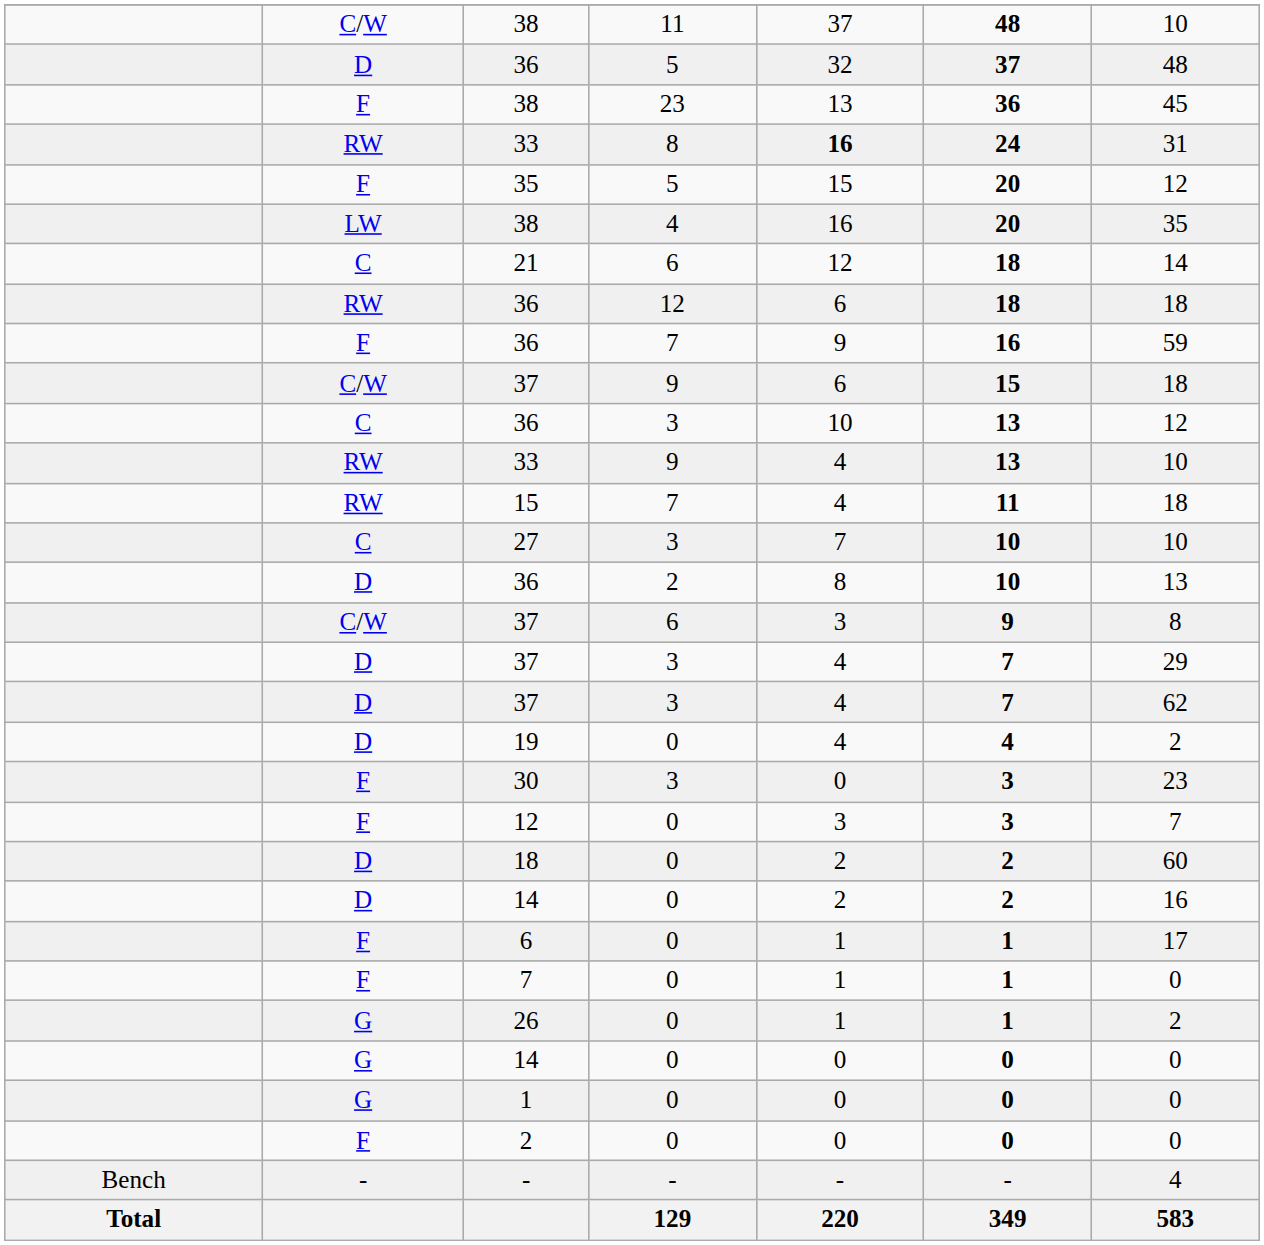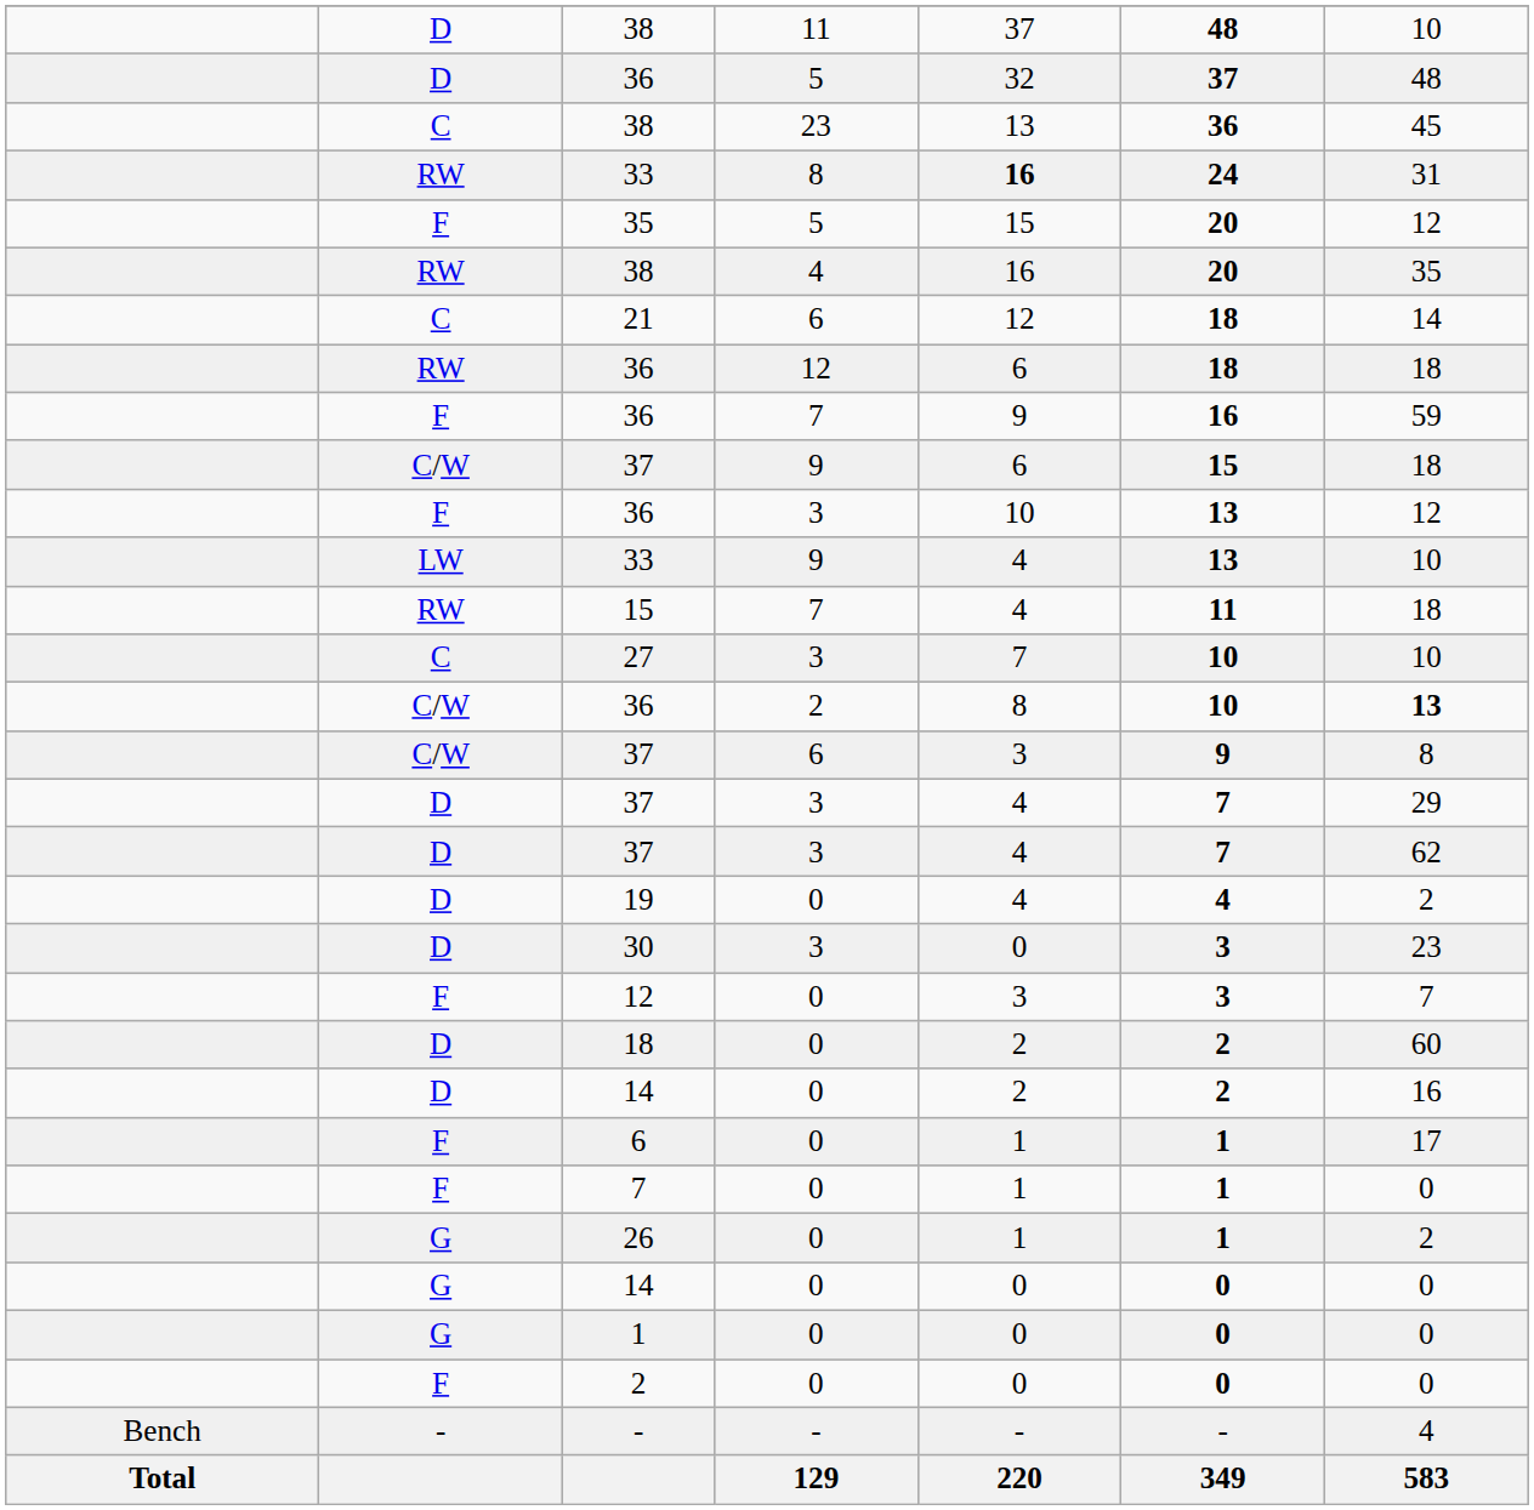38 / 11 | column 2: C/W -> D
38 / 23 | column 2: F -> C
38 / 4 | column 2: LW -> RW
36 / 3 | column 2: C -> F
33 / 9 | column 2: RW -> LW
36 / 2 | column 2: D -> C/W
36 / 2 | column 7: normal -> bold
30 | column 2: F -> D
